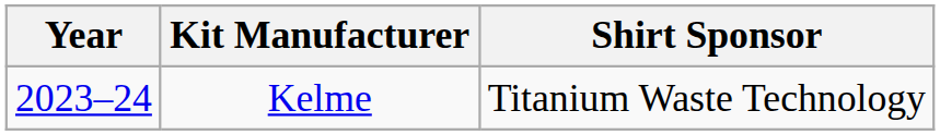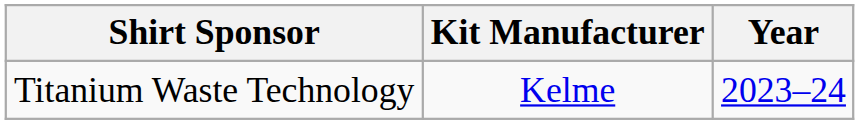columns swapped: Year <-> Shirt Sponsor
